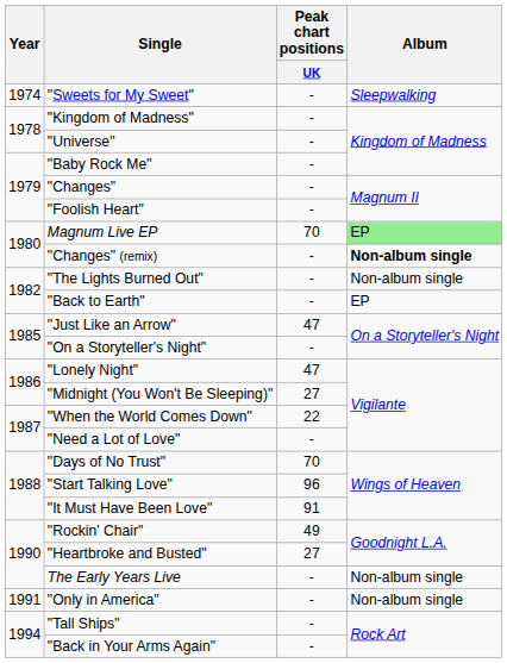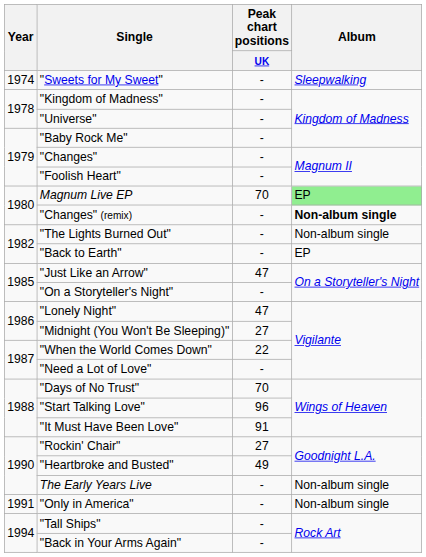"Rockin' Chair" | Peak chart positions / UK: 49 -> 27
"Heartbroke and Busted" | Peak chart positions / UK: 27 -> 49
